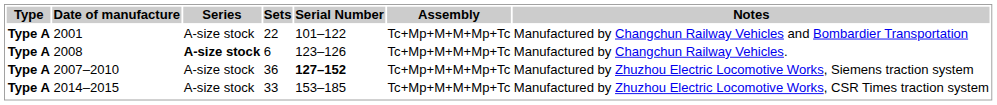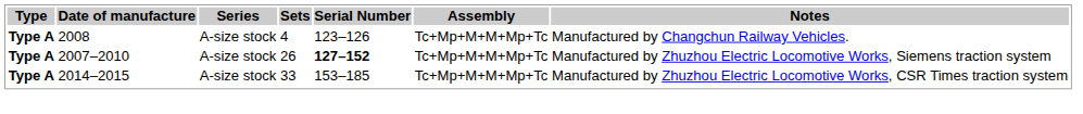- row: Type A | 2001 | A-size stock | 22 | 101–122 | Tc+Mp+M+M+Mp+Tc | Manufactured by Changchun Railway Vehicles and Bombardier Transportation
2008 | Series: bold -> normal
2008 | Sets: 6 -> 4
2007–2010 | Sets: 36 -> 26
